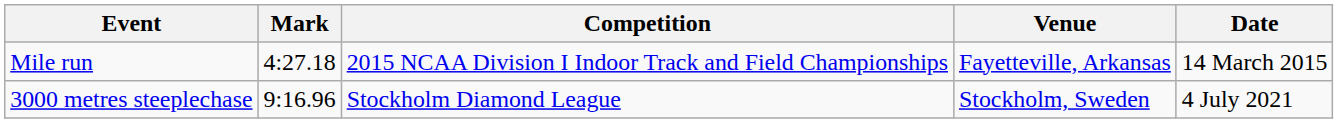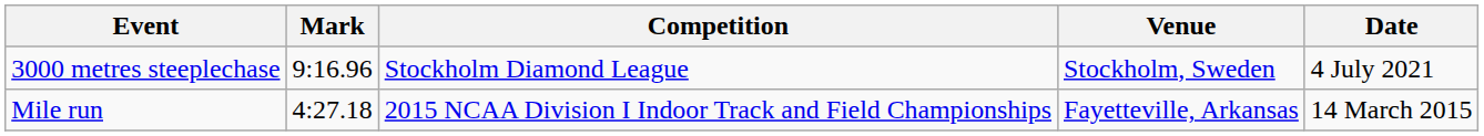rows swapped: 3000 metres steeplechase <-> Mile run
